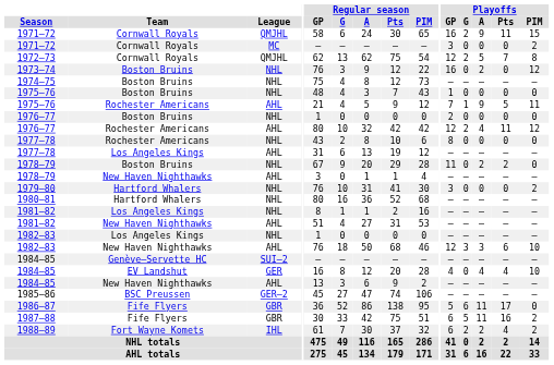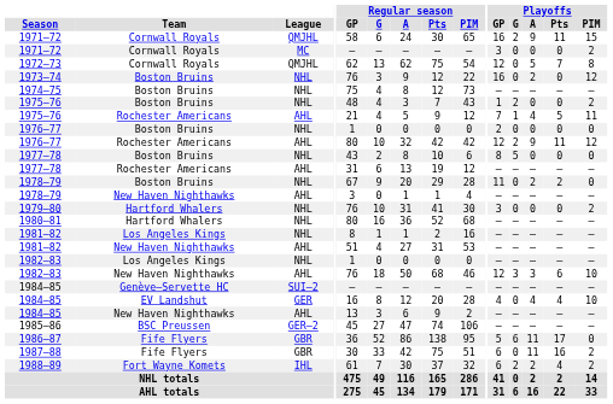1972–73 | Playoffs / G: 2 -> 0
1975–76 / NHL | Playoffs / G: 0 -> 2
1975–76 / NHL | Playoffs / PIM: 0 -> 2
1975–76 / AHL | Playoffs / A: 9 -> 4
1976–77 / AHL | Playoffs / A: 4 -> 9
1977–78 / NHL | Team: Rochester Americans -> Boston Bruins
1977–78 / NHL | Playoffs / G: 0 -> 5
1977–78 / AHL | Team: Los Angeles Kings -> Rochester Americans
1987–88 | Playoffs / G: 5 -> 0
